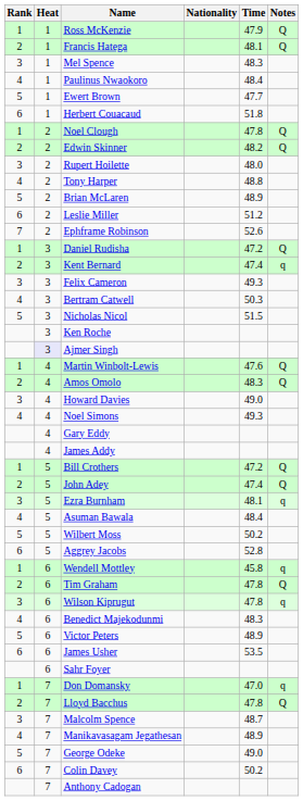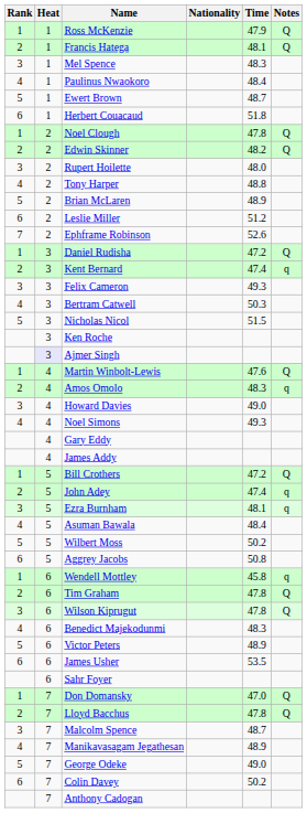Ewert Brown | Time: 47.7 -> 48.7
Amos Omolo | Notes: Q -> q
John Adey | Notes: Q -> q
Aggrey Jacobs | Time: 52.8 -> 50.8
Wilson Kiprugut | Notes: q -> Q
Don Domansky | Notes: q -> Q
